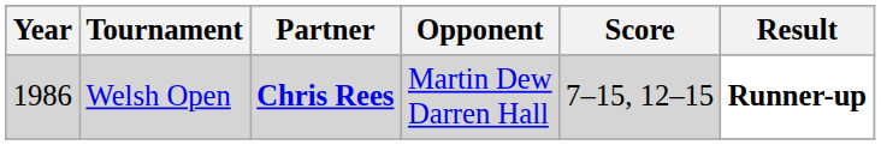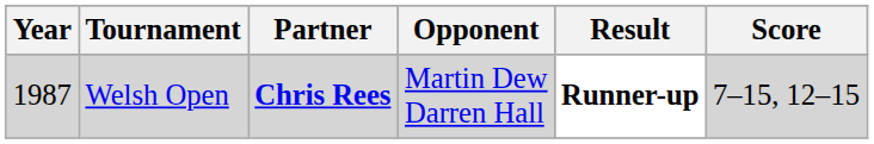columns swapped: Score <-> Result
Welsh Open | Year: 1986 -> 1987
